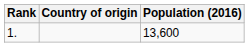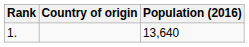1. | Population (2016): 13,600 -> 13,640
